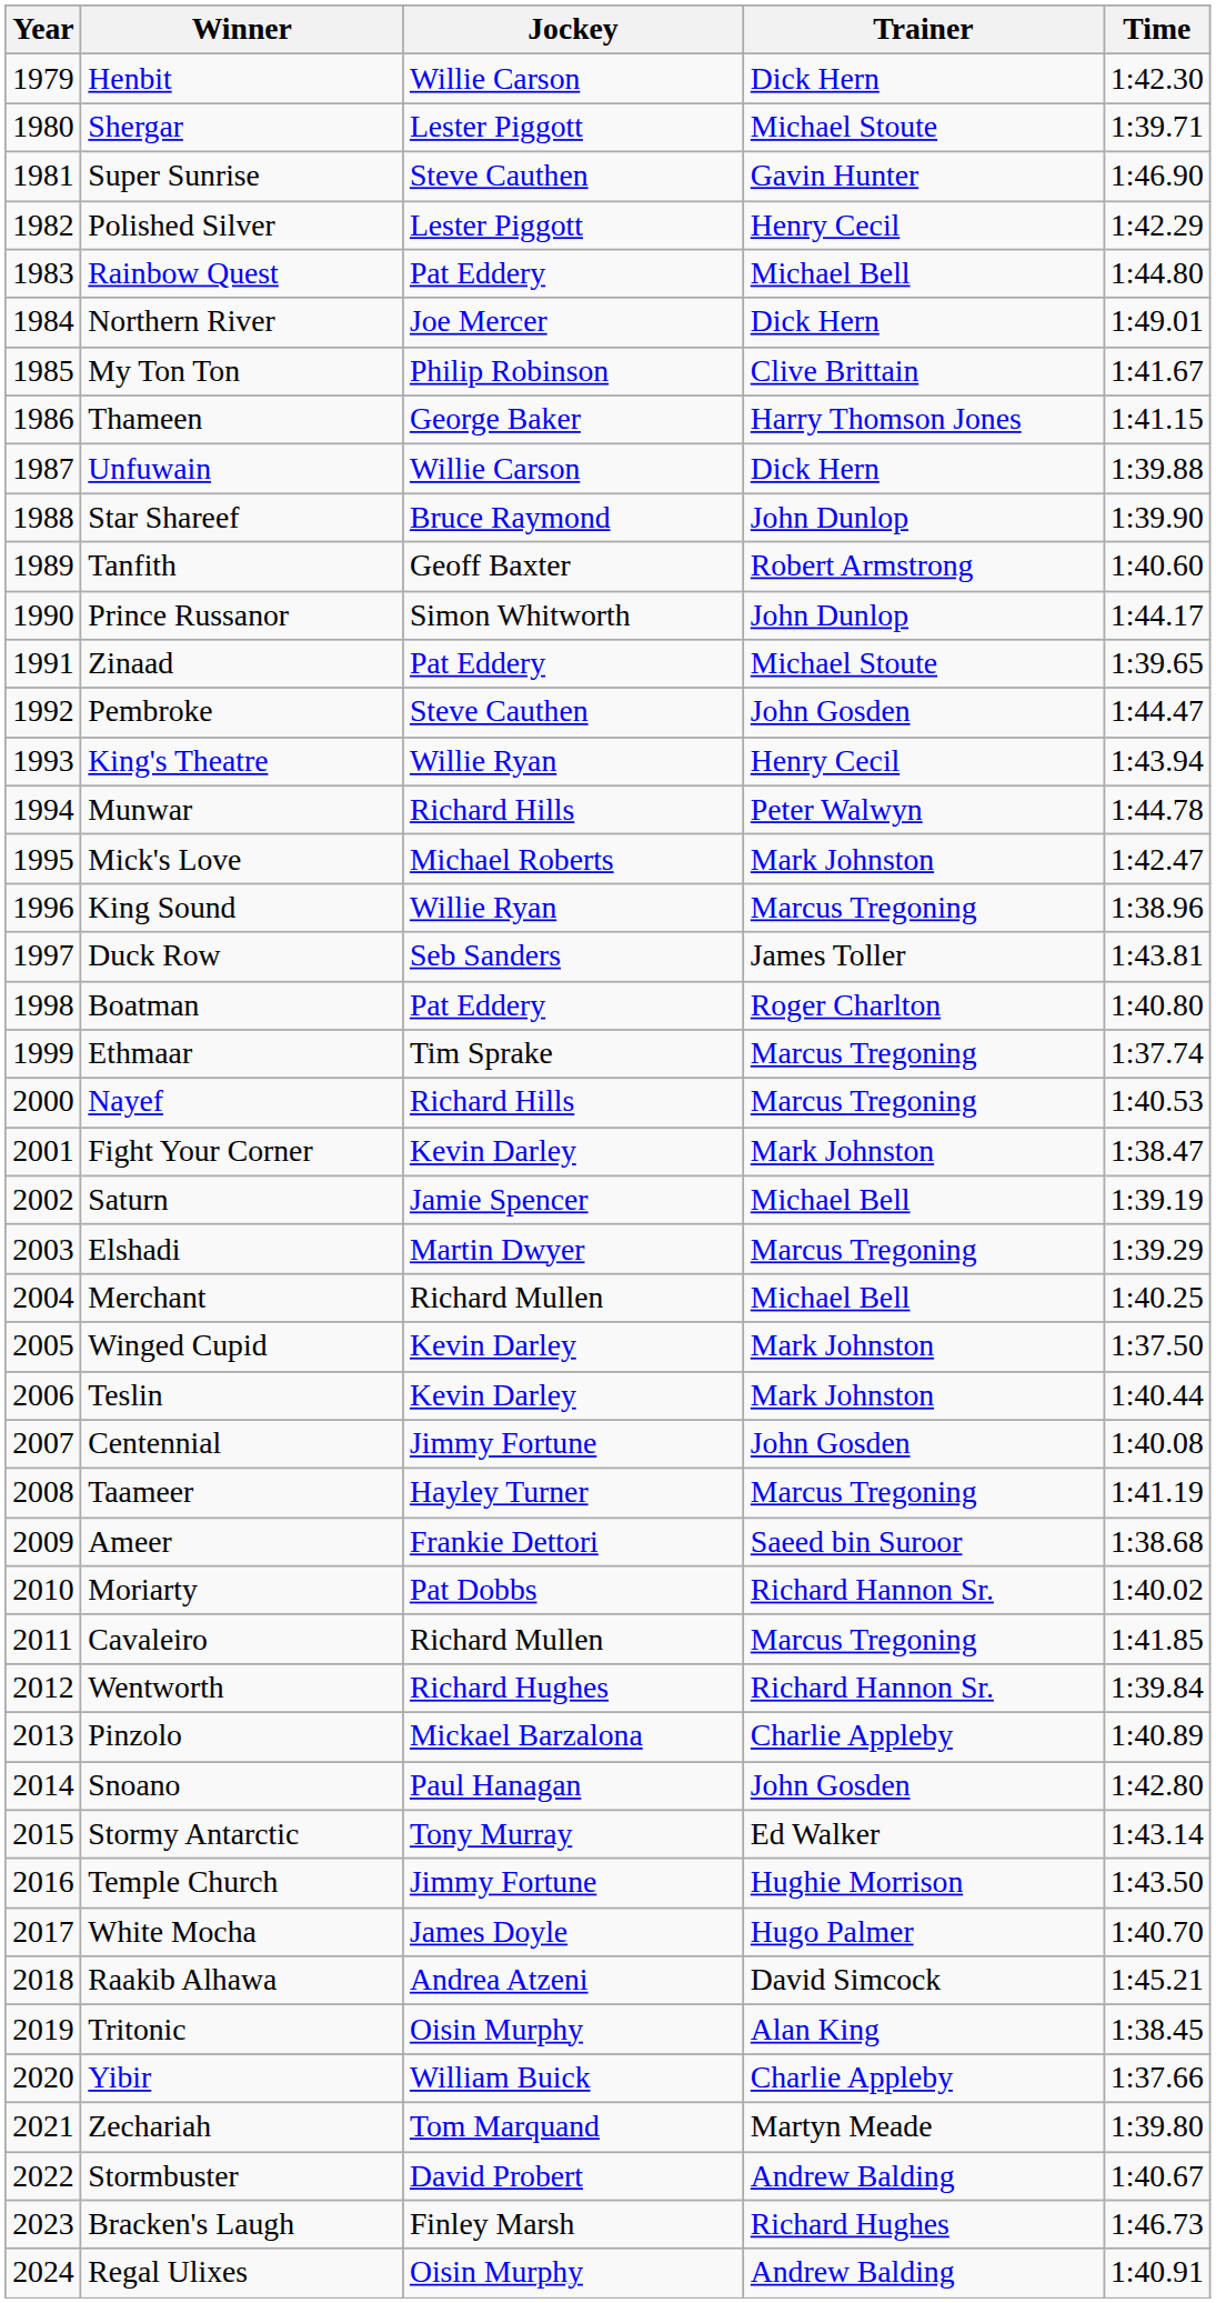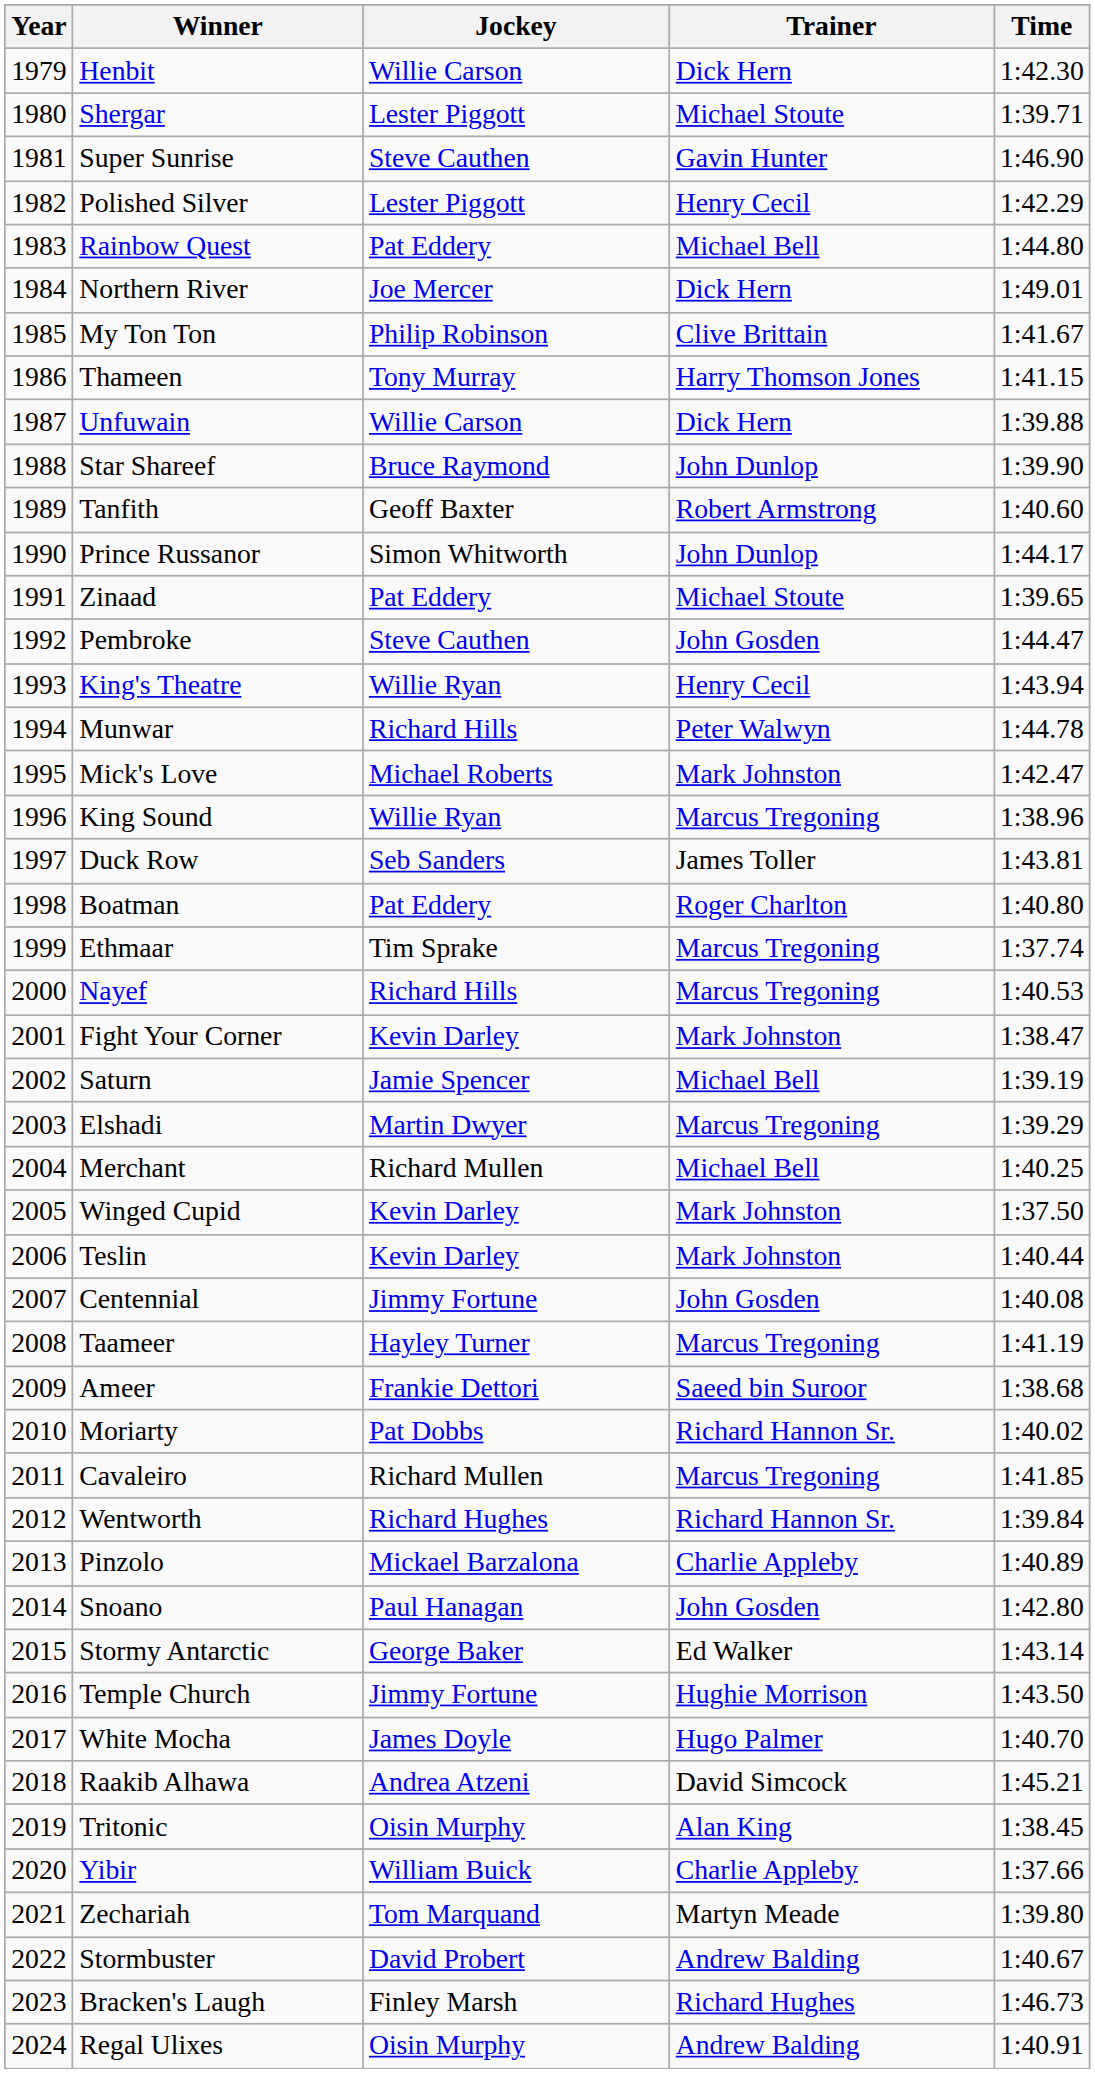Thameen | Jockey: George Baker -> Tony Murray
Stormy Antarctic | Jockey: Tony Murray -> George Baker
